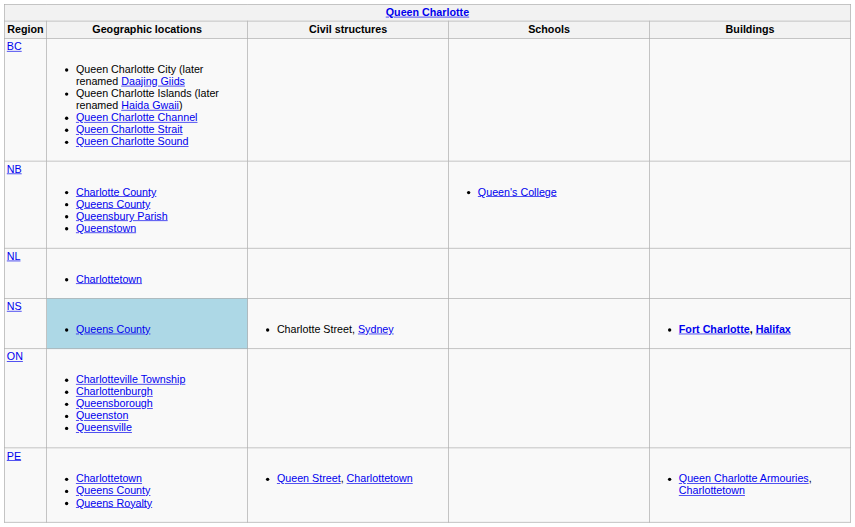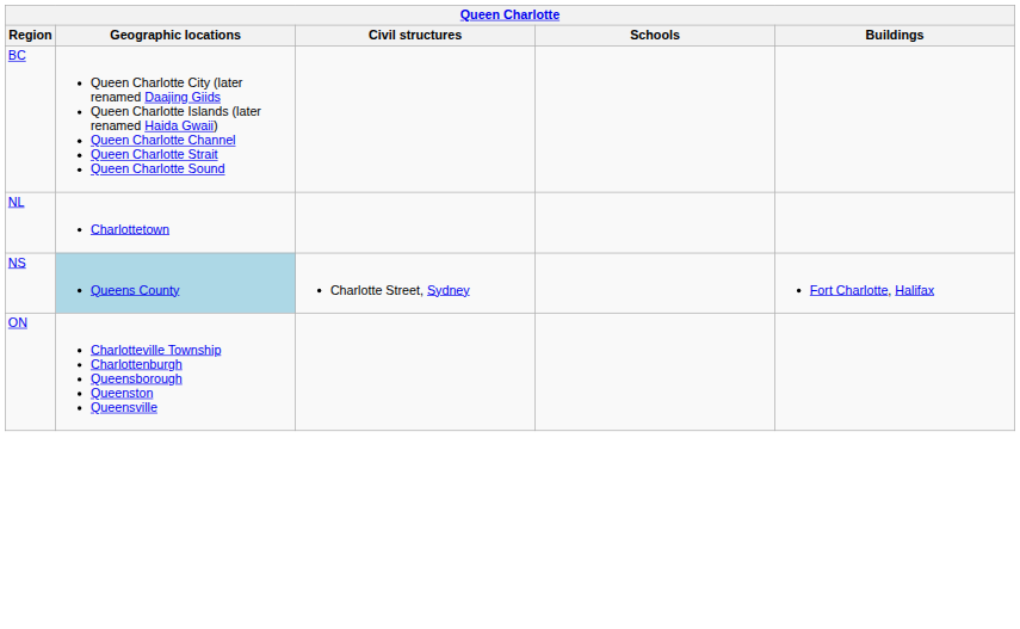- row: NB | Charlotte County Queens County Queensbury Parish Queenstown | Queen's College
NS | Buildings: bold -> normal
- row: PE | Charlottetown Queens County Queens Royalty | Queen Street, Charlottetown | Queen Charlotte Armouries, Charlottetown
